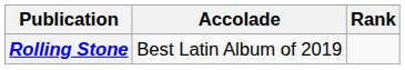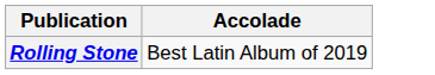- column: Rank
